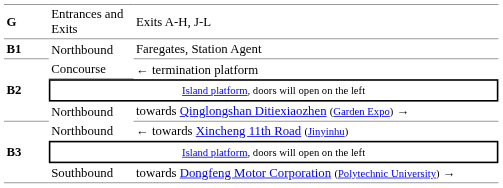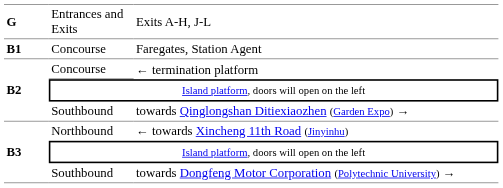Faregates, Station Agent | column 2: Northbound -> Concourse
towards Qinglongshan Ditiexiaozhen (Garden Expo) → | column 2: Northbound -> Southbound
